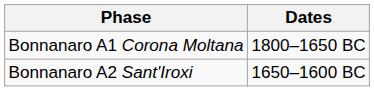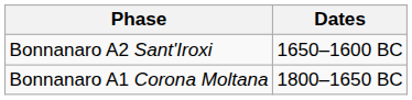rows swapped: Bonnanaro A1 Corona Moltana <-> Bonnanaro A2 Sant'Iroxi
